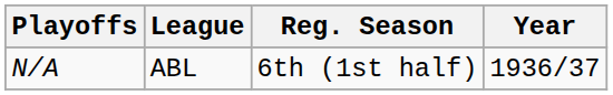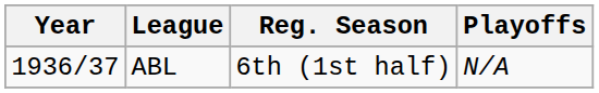columns swapped: Year <-> Playoffs
